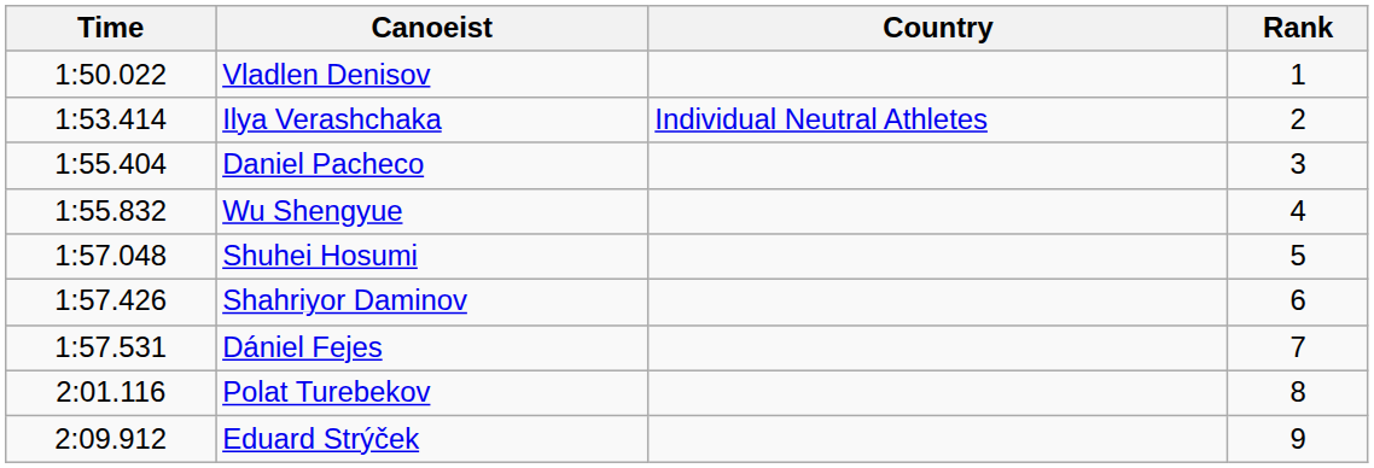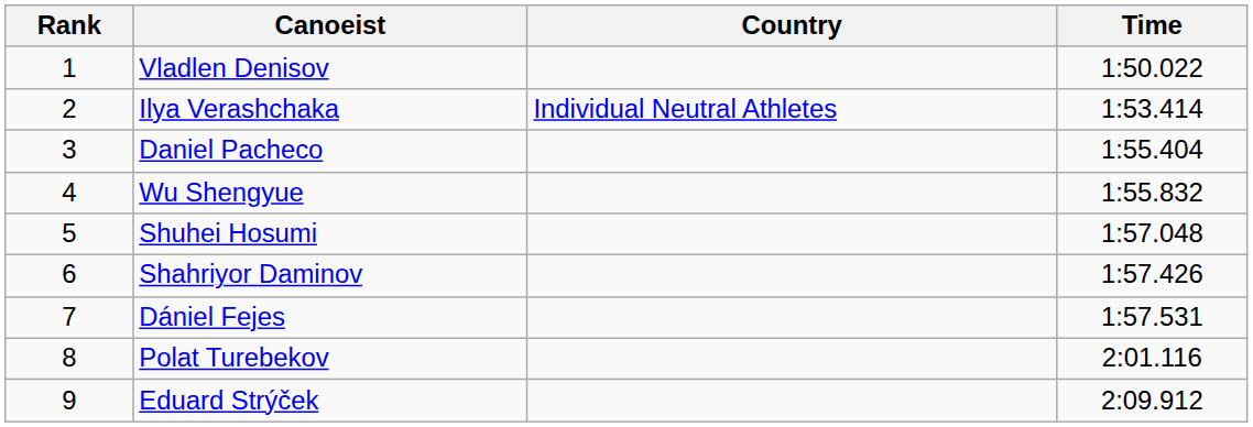columns swapped: Rank <-> Time
